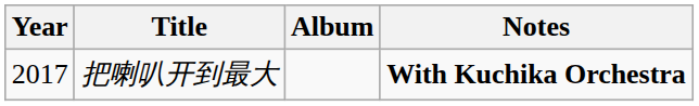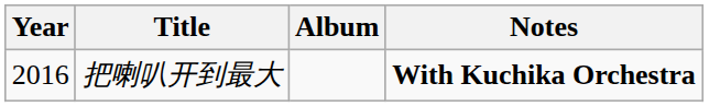把喇叭开到最大 | Year: 2017 -> 2016
